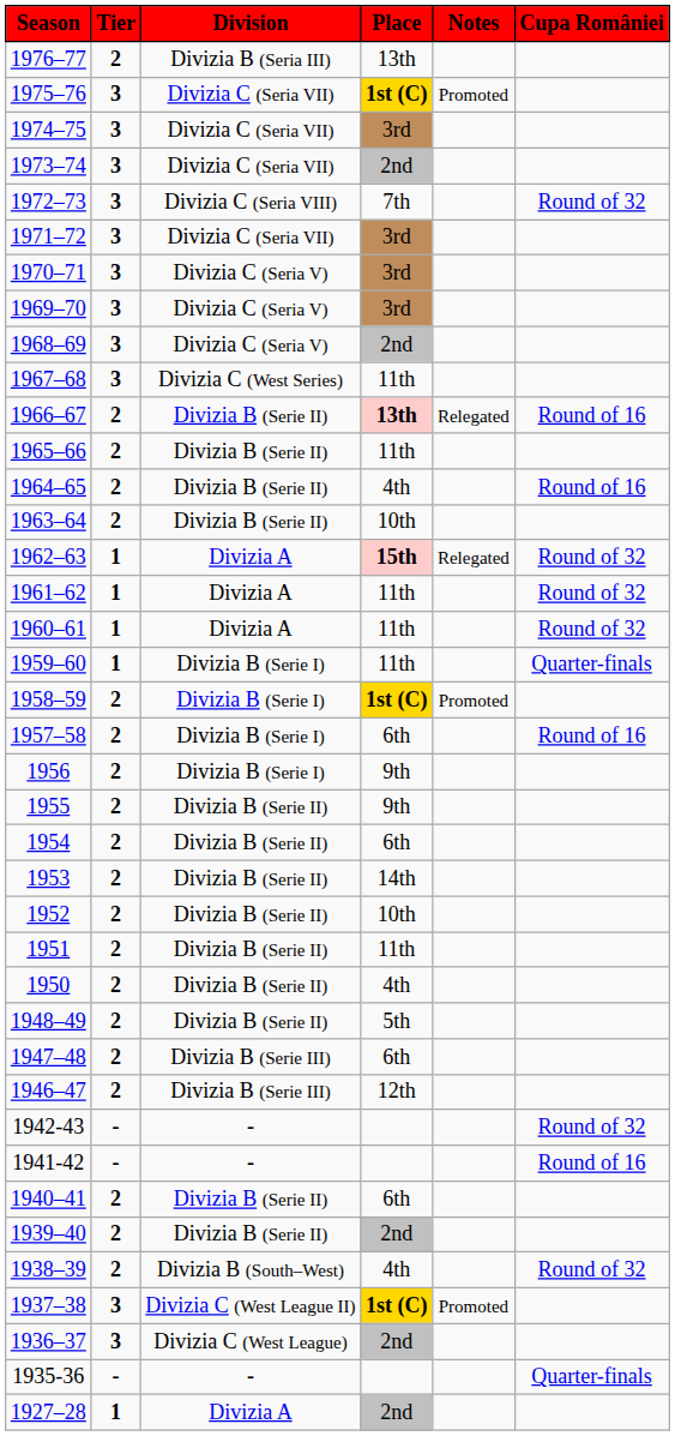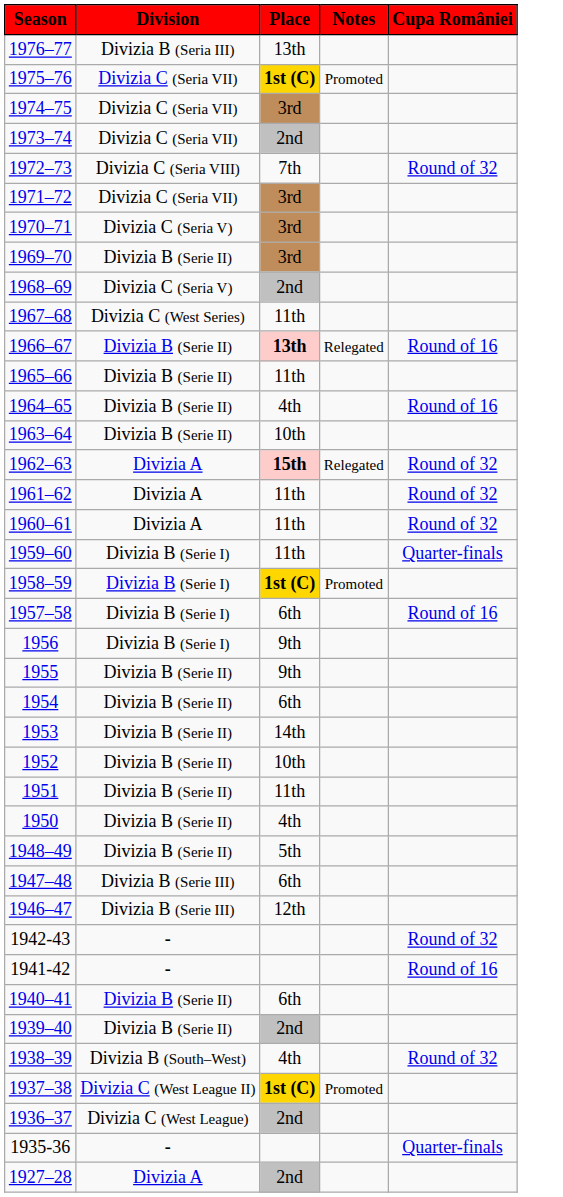- column: Tier | 2 | 3 | 3 | 3 | 3 | 3 | 3 | 3 | 3 | 3 | 2 | 2 | 2 | 2 | 1 | 1 | 1 | 1 | 2 | 2 | 2 | 2 | 2 | 2 | 2 | 2 | 2 | 2 | 2 | 2 | - | - | 2 | 2 | 2 | 3 | 3 | - | 1
1969–70 | Division: Divizia C (Seria V) -> Divizia B (Serie II)
